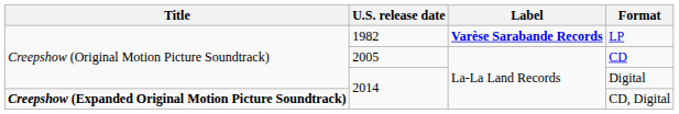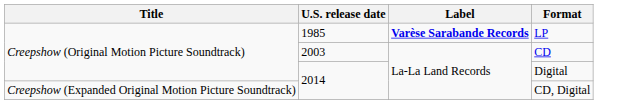LP | U.S. release date: 1982 -> 1985
CD | U.S. release date: 2005 -> 2003
CD, Digital | Title: bold -> normal
